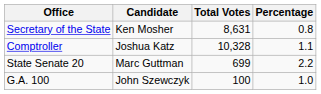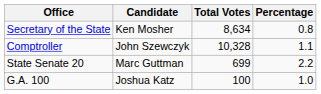Secretary of the State | Total Votes: 8,631 -> 8,634
Comptroller | Candidate: Joshua Katz -> John Szewczyk
G.A. 100 | Candidate: John Szewczyk -> Joshua Katz
